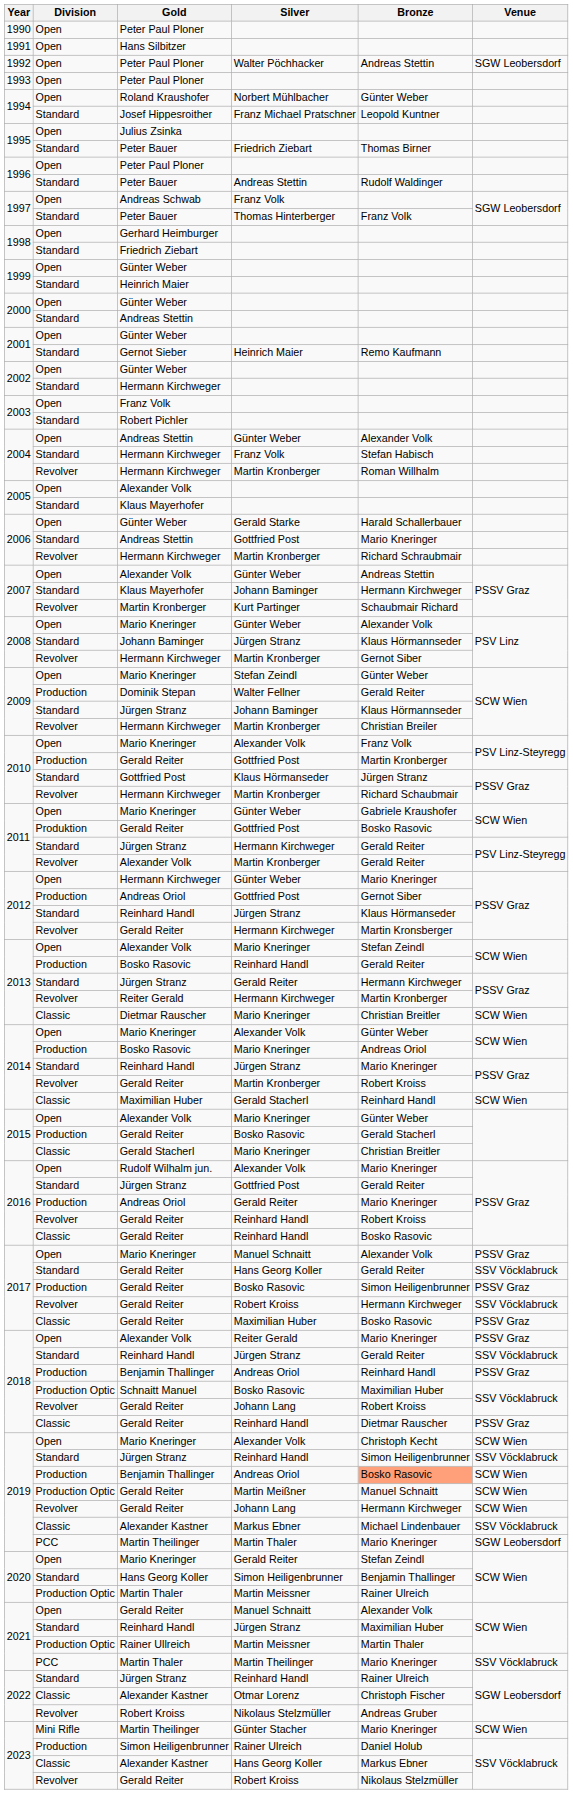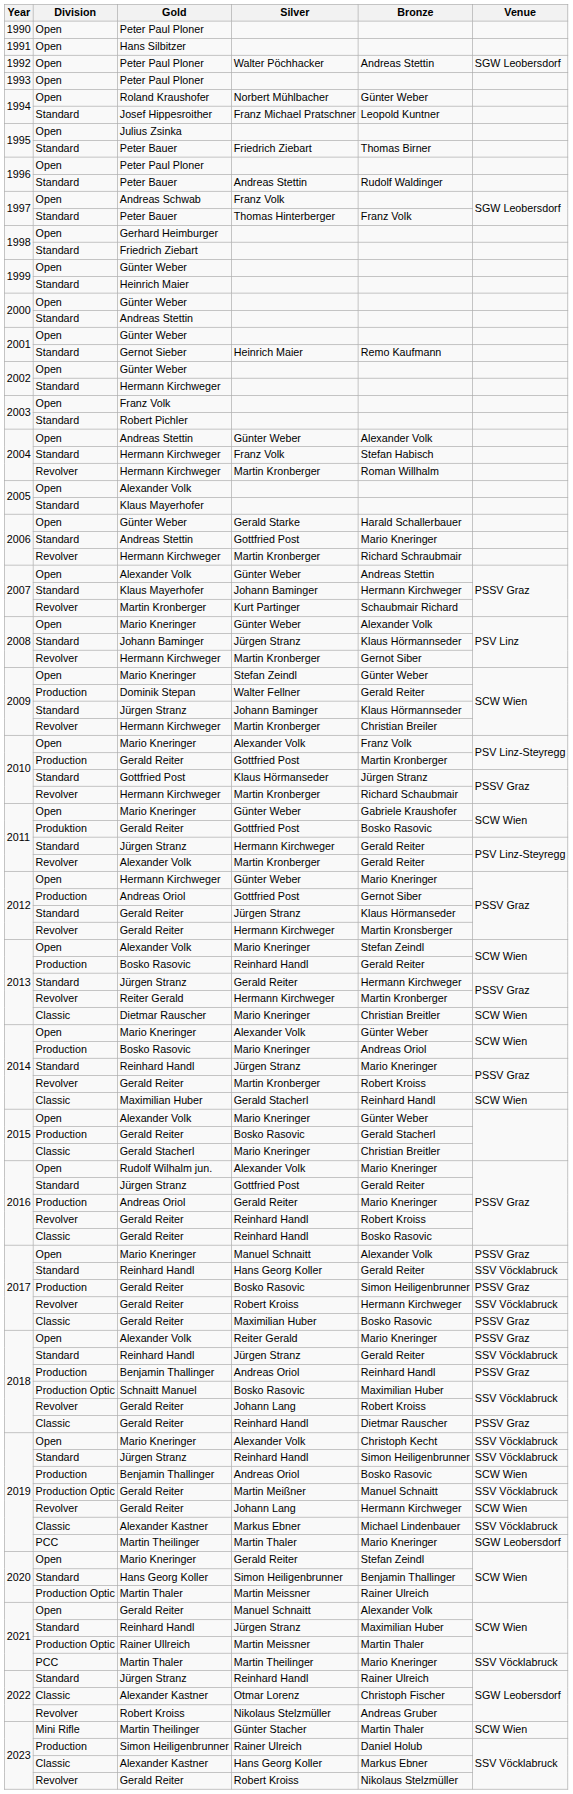2012 / Jürgen Stranz | Gold: Reinhard Handl -> Gerald Reiter
2017 / Hans Georg Koller | Gold: Gerald Reiter -> Reinhard Handl
2019 / Alexander Volk | Venue: SCW Wien -> SSV Vöcklabruck
2019 / Andreas Oriol | Bronze: lightsalmon background -> no background
Martin Meißner | Venue: SCW Wien -> SSV Vöcklabruck
Günter Stacher | Bronze: Mario Kneringer -> Martin Thaler
